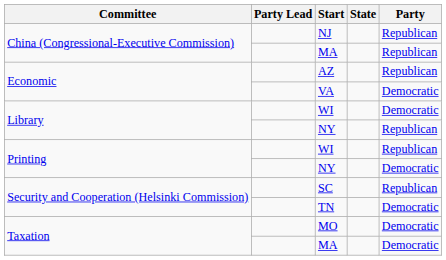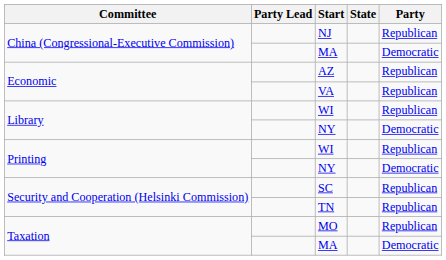China (Congressional-Executive Commission) / MA | Party: Republican -> Democratic
VA | Party: Democratic -> Republican
Library / WI | Party: Democratic -> Republican
Library / NY | Party: Republican -> Democratic
TN | Party: Democratic -> Republican
MO | Party: Democratic -> Republican
